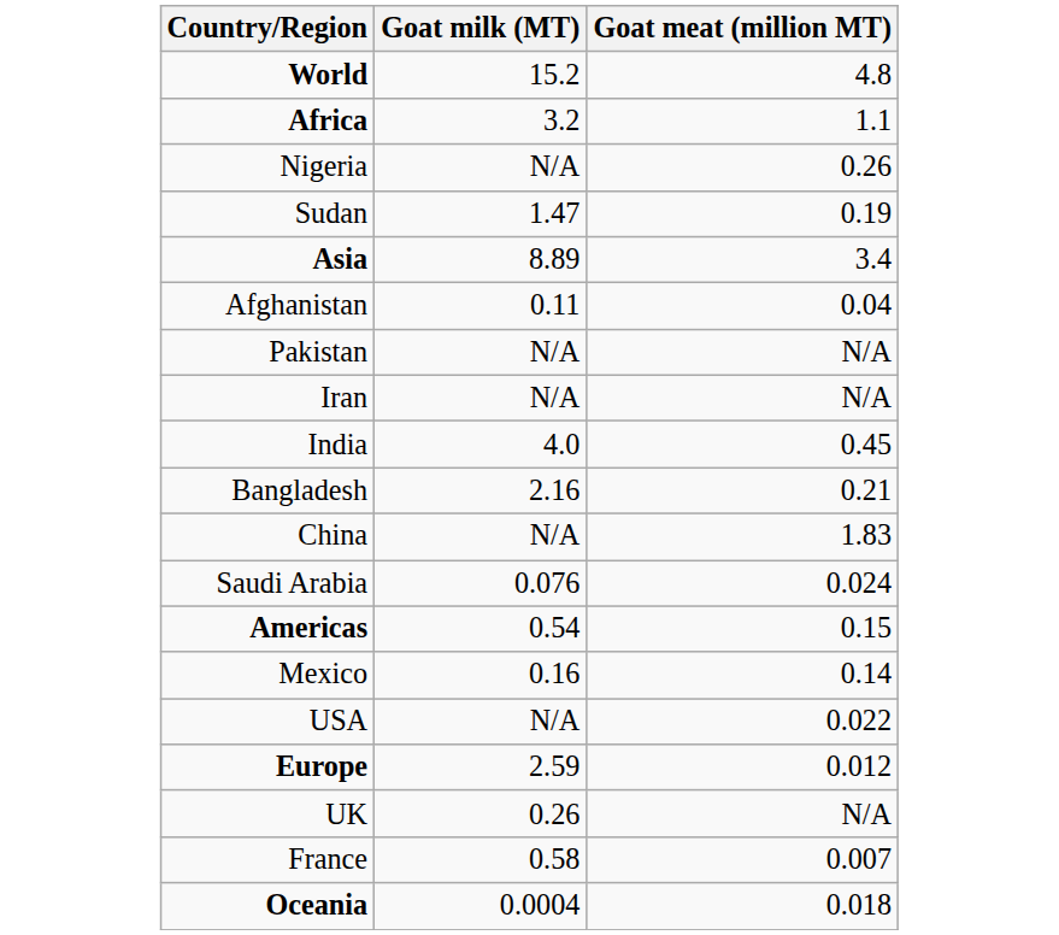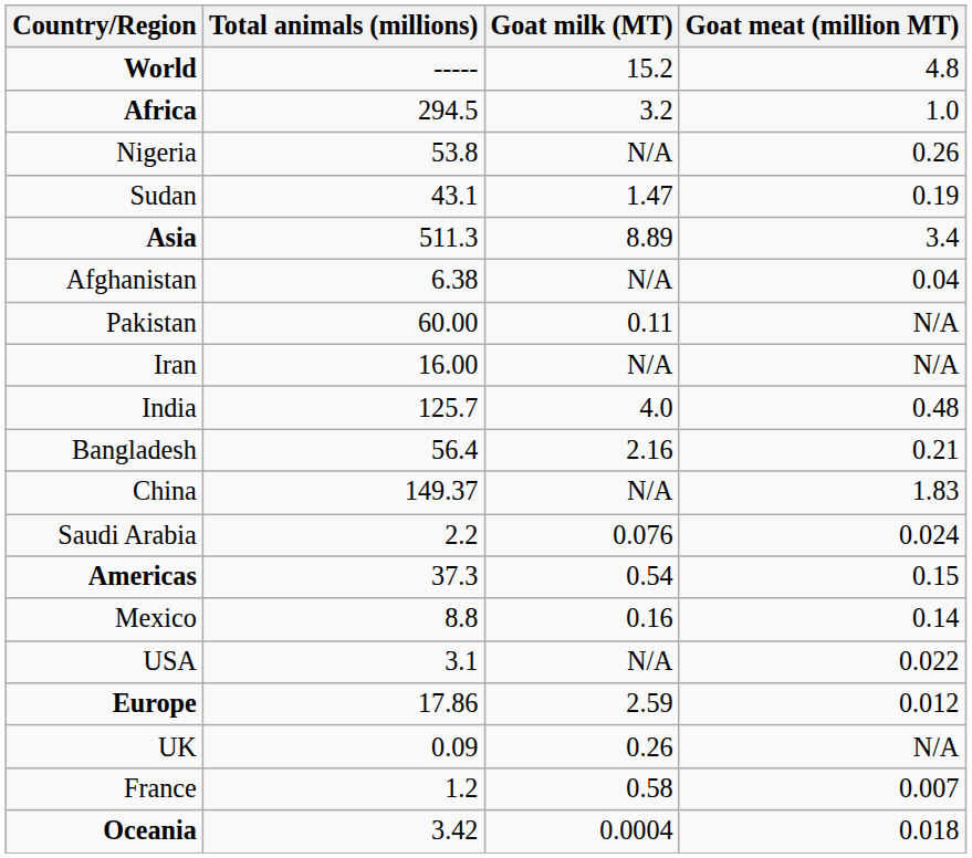+ column: Total animals (millions) | ----- | 294.5 | 53.8 | 43.1 | 511.3 | 6.38 | 60.00 | 16.00 | 125.7 | 56.4 | 149.37 | 2.2 | 37.3 | 8.8 | 3.1 | 17.86 | 0.09 | 1.2 | 3.42
Africa | Goat meat (million MT): 1.1 -> 1.0
Afghanistan | Goat milk (MT): 0.11 -> N/A
Pakistan | Goat milk (MT): N/A -> 0.11
India | Goat meat (million MT): 0.45 -> 0.48
